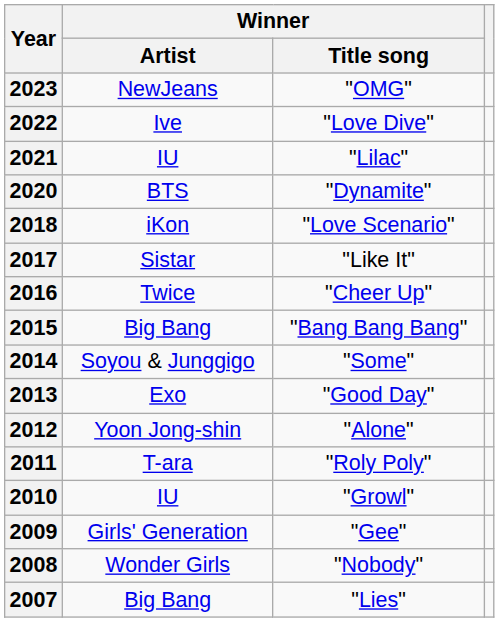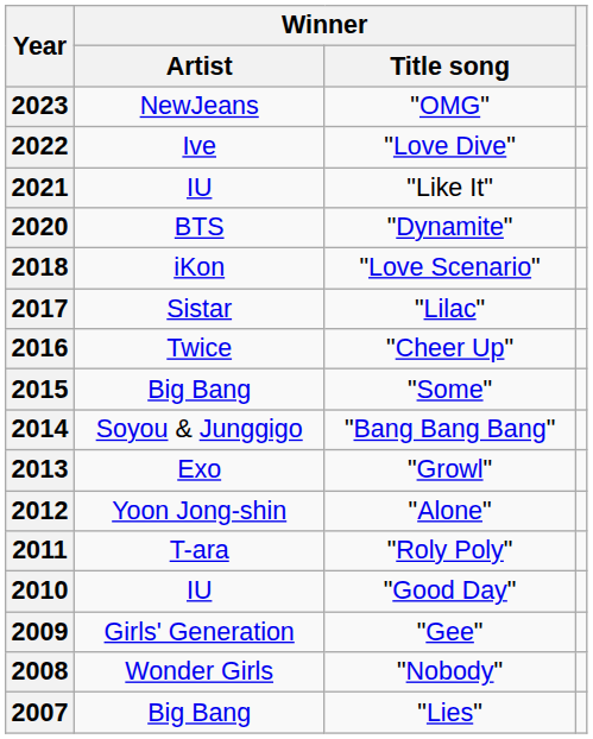2021 | Winner / Title song: "Lilac" -> "Like It"
2017 | Winner / Title song: "Like It" -> "Lilac"
2015 | Winner / Title song: "Bang Bang Bang" -> "Some"
2014 | Winner / Title song: "Some" -> "Bang Bang Bang"
2013 | Winner / Title song: "Good Day" -> "Growl"
2010 | Winner / Title song: "Growl" -> "Good Day"
